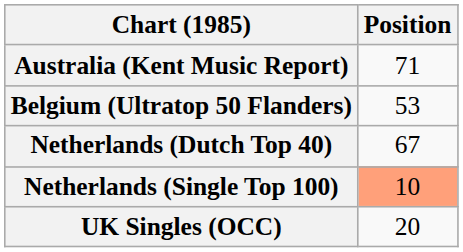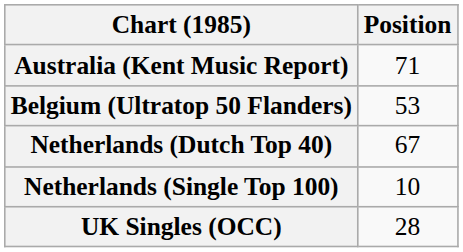Netherlands (Single Top 100) | Position: lightsalmon background -> no background
UK Singles (OCC) | Position: 20 -> 28
